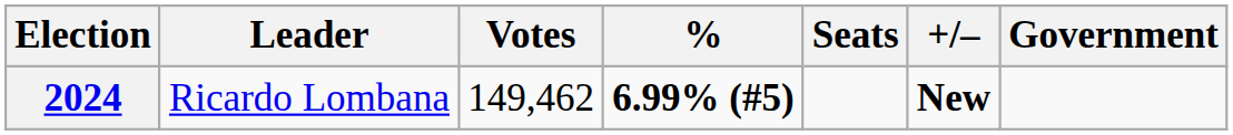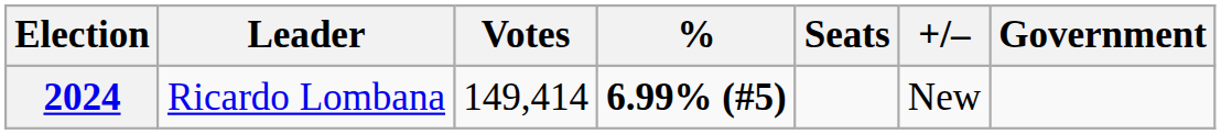2024 | Votes: 149,462 -> 149,414
2024 | +/–: bold -> normal
